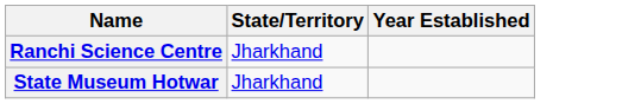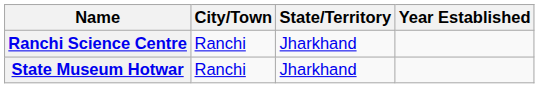+ column: City/Town | Ranchi | Ranchi
